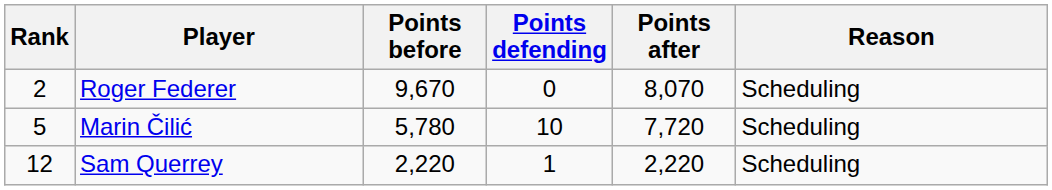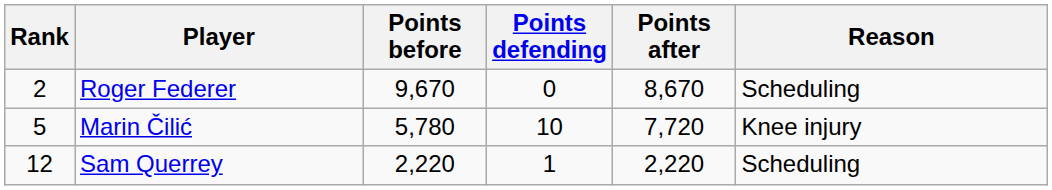Roger Federer | Points after: 8,070 -> 8,670
Marin Čilić | Reason: Scheduling -> Knee injury
